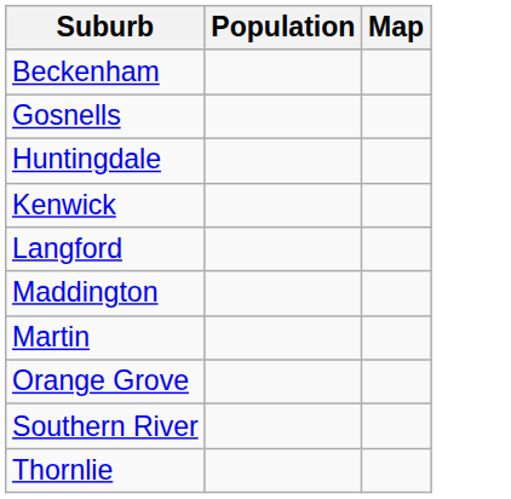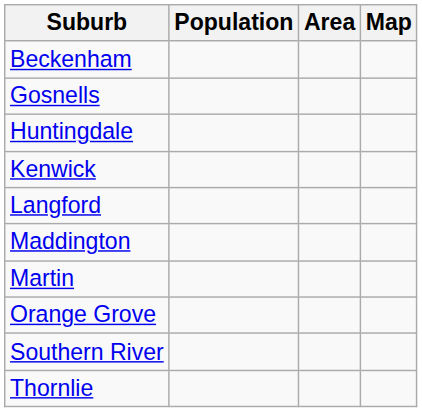+ column: Area
